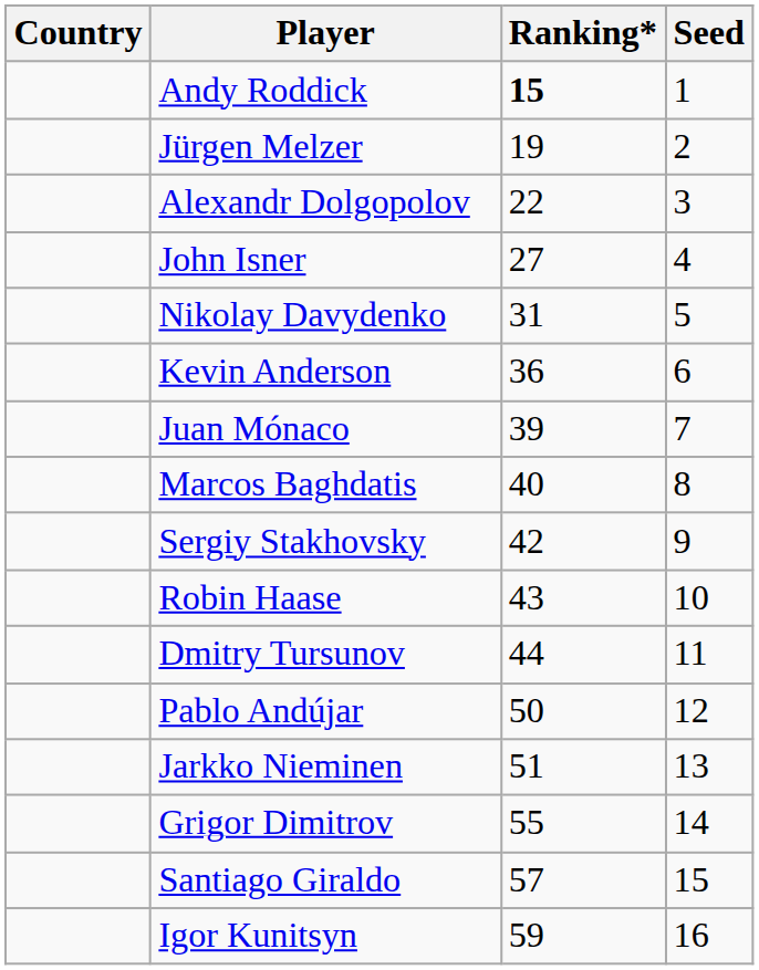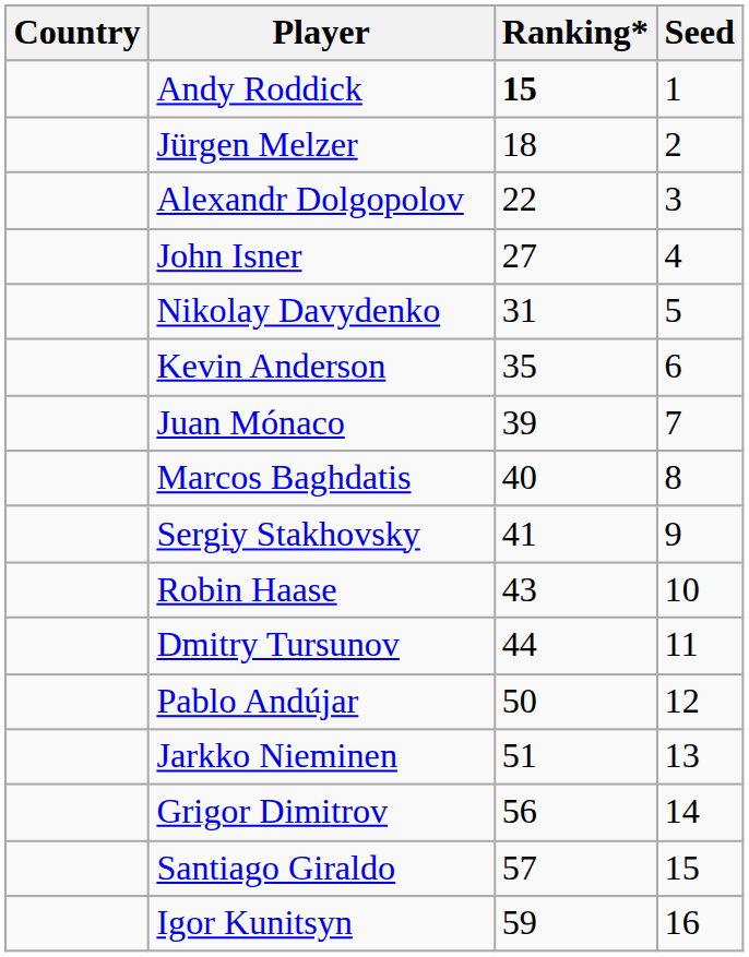Jürgen Melzer | Ranking*: 19 -> 18
Kevin Anderson | Ranking*: 36 -> 35
Sergiy Stakhovsky | Ranking*: 42 -> 41
Grigor Dimitrov | Ranking*: 55 -> 56
